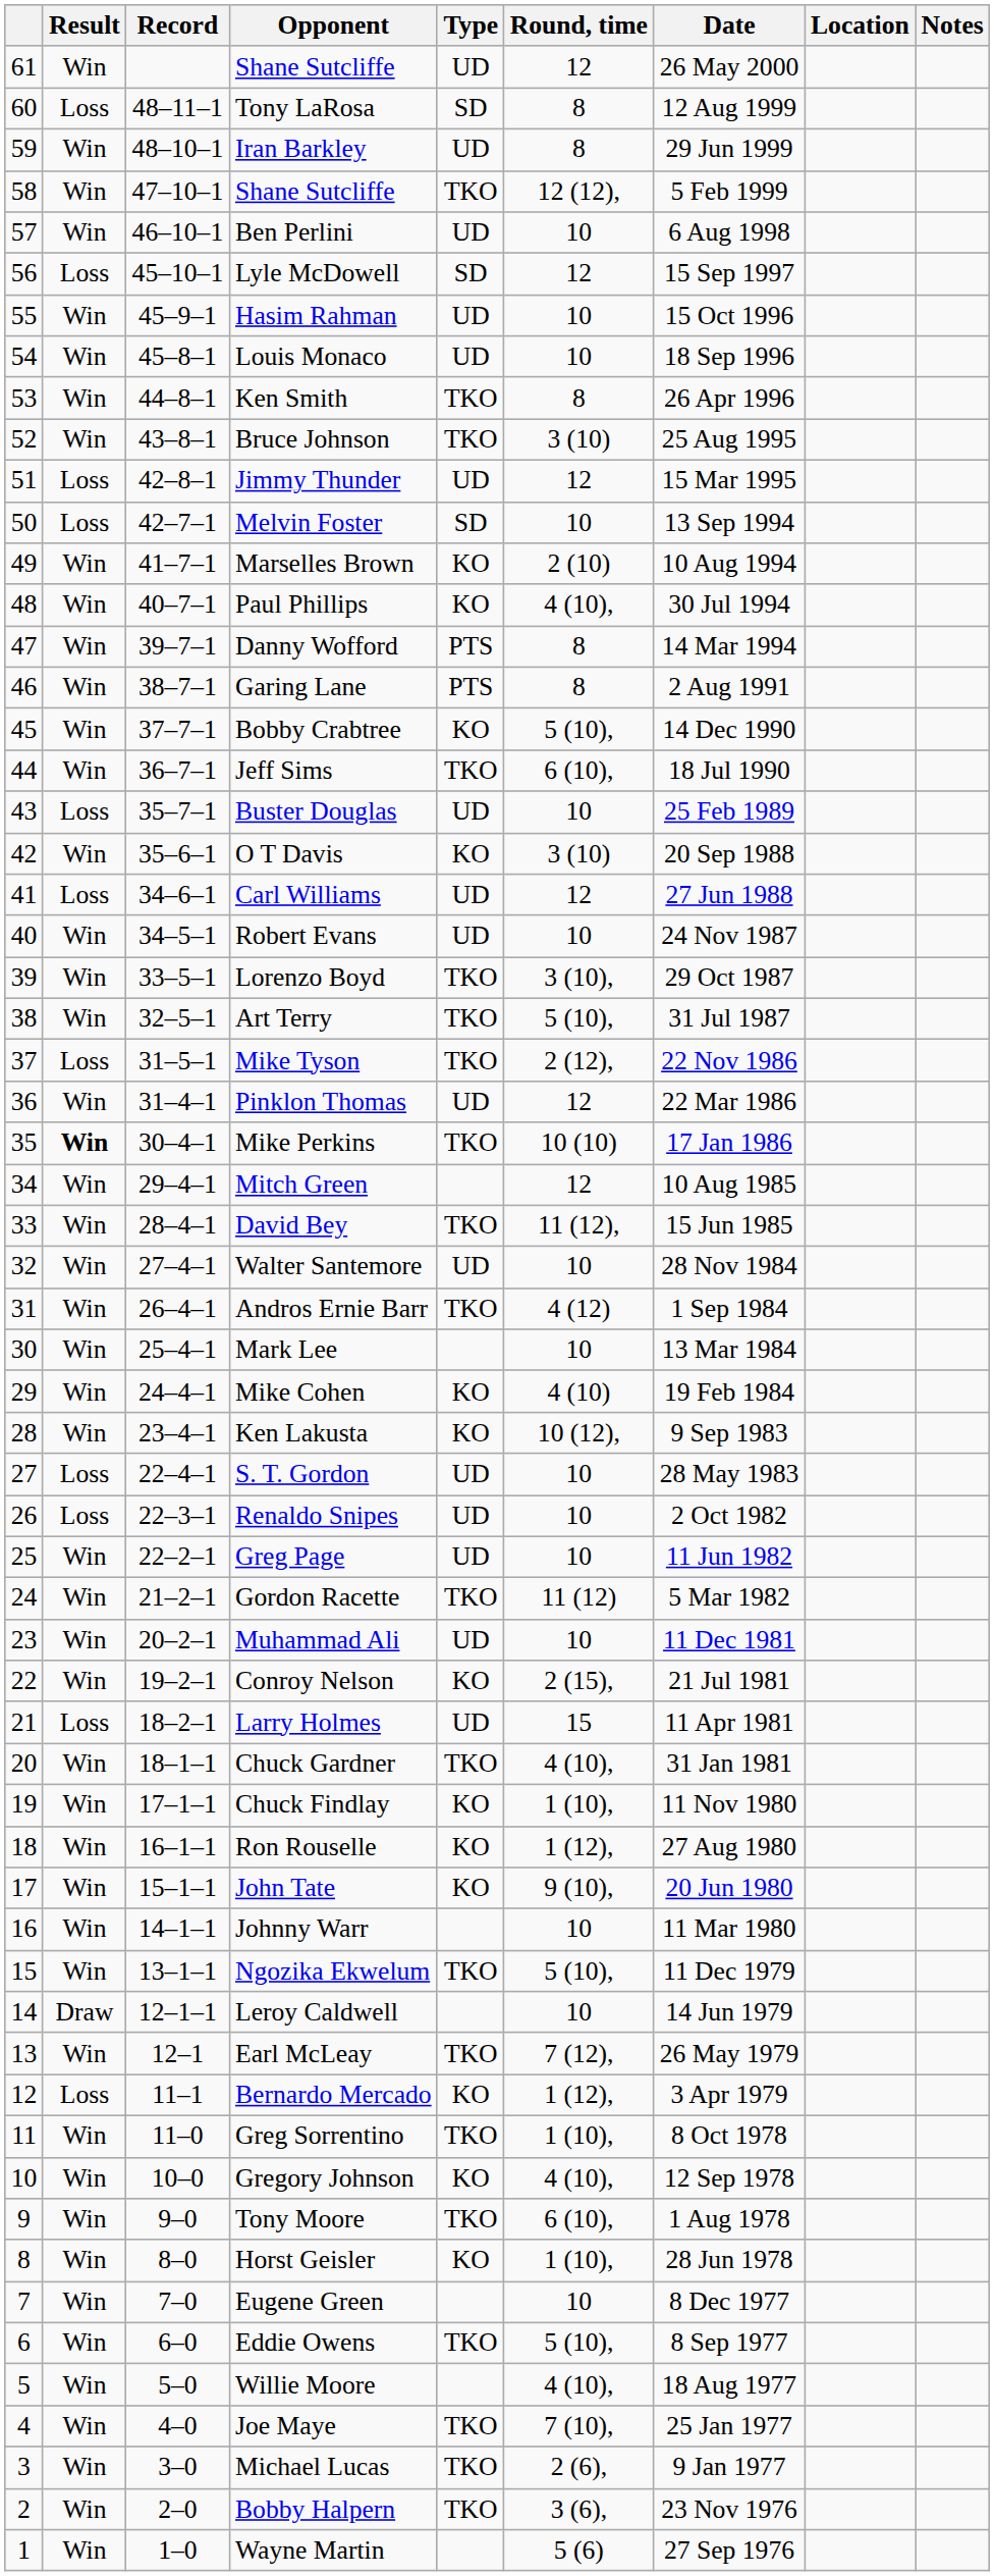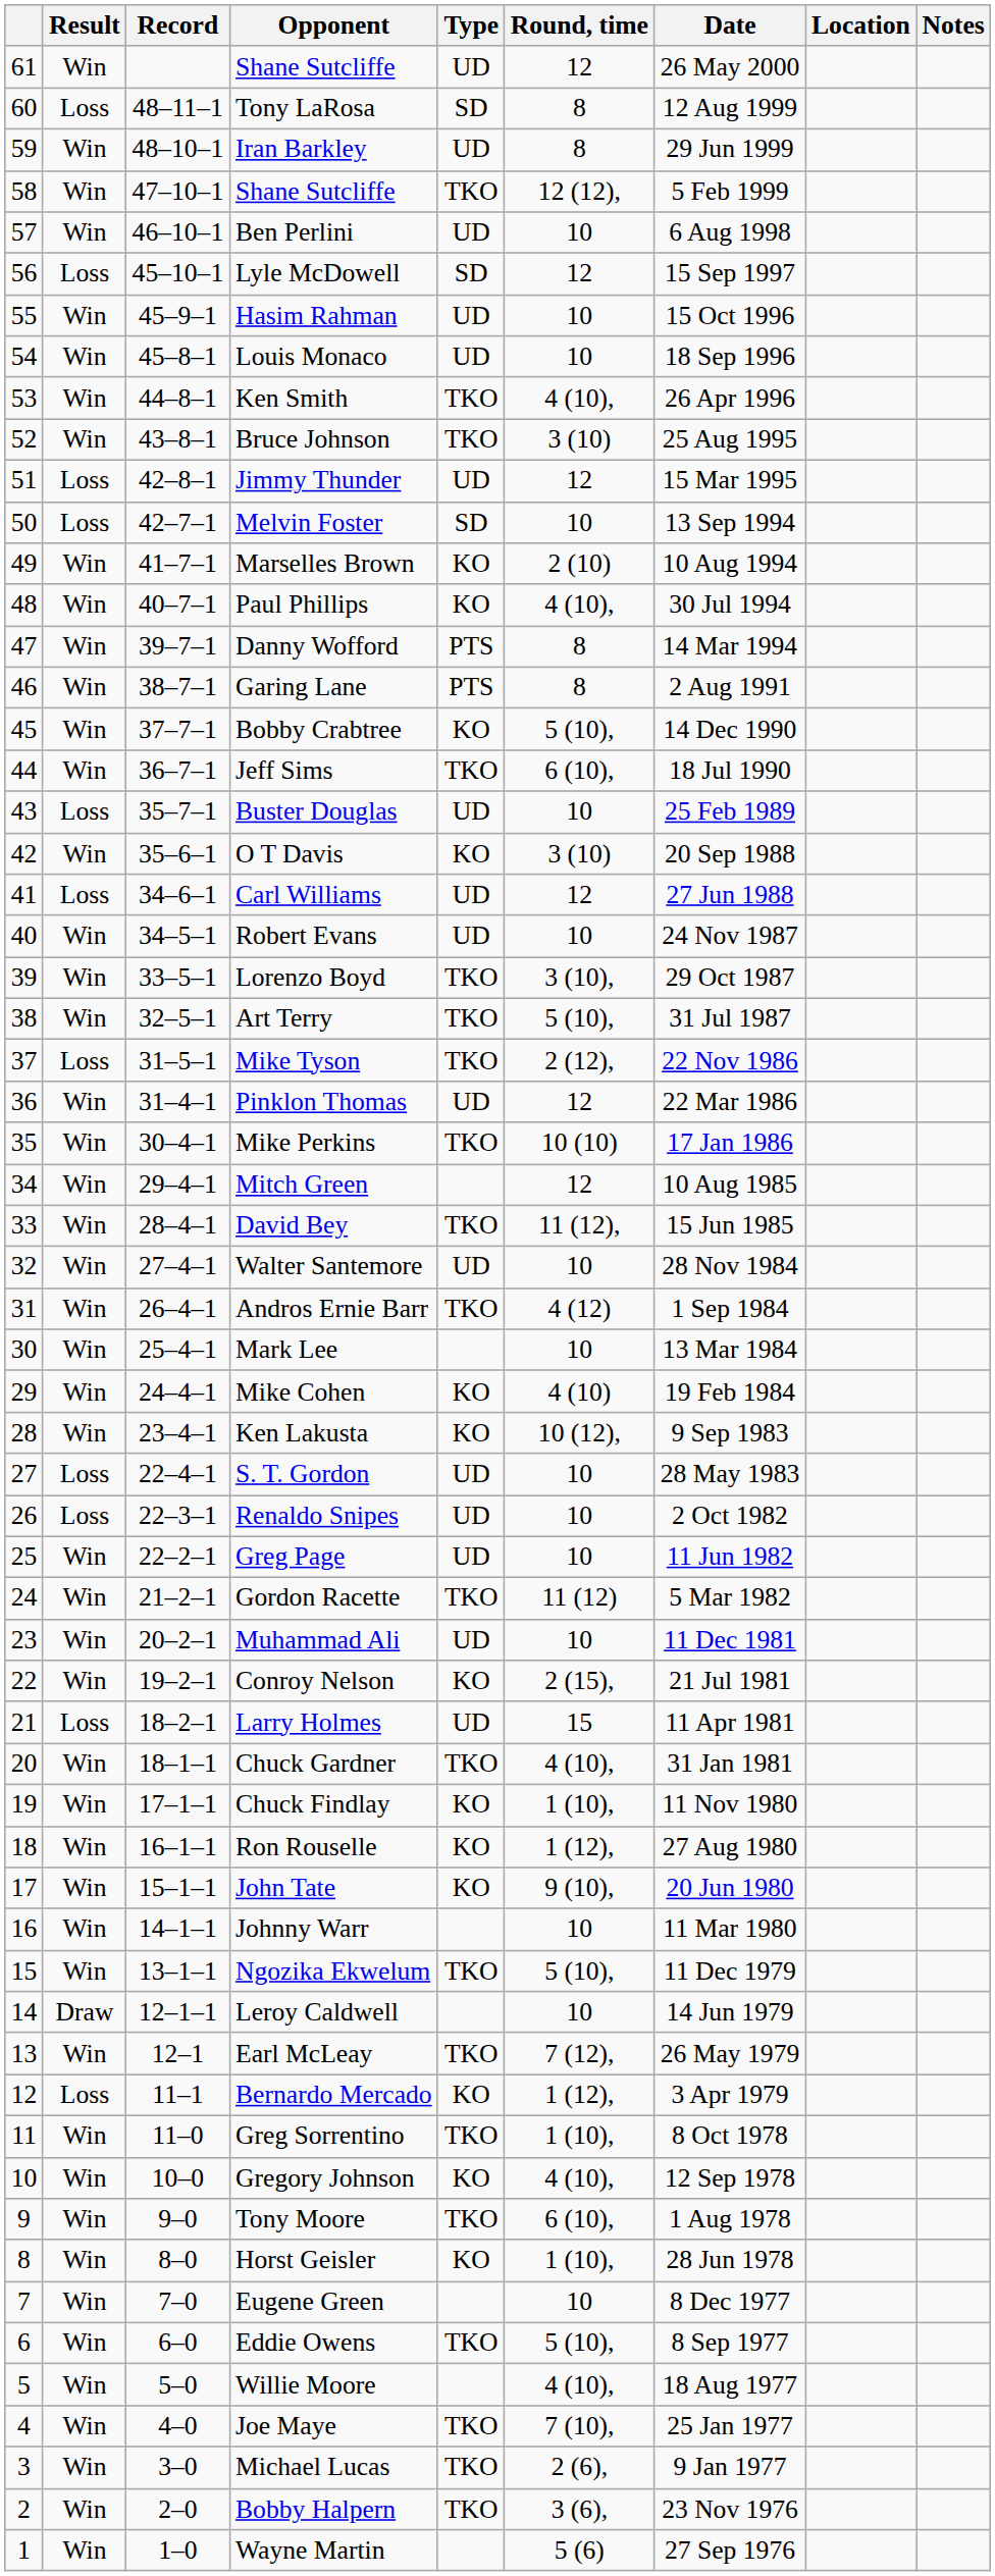Ken Smith | Round, time: 8 -> 4 (10),
Mike Perkins | Result: bold -> normal
